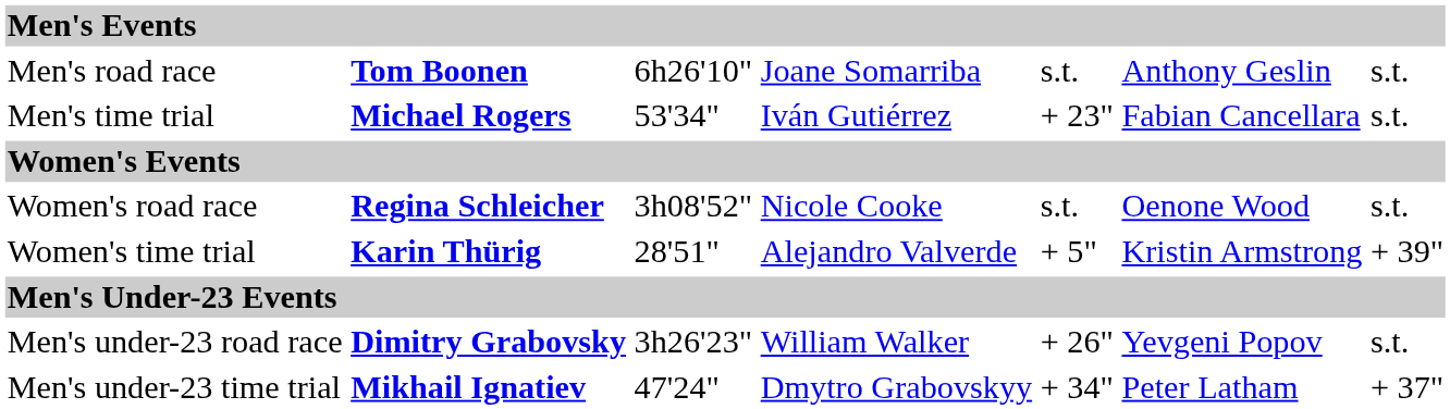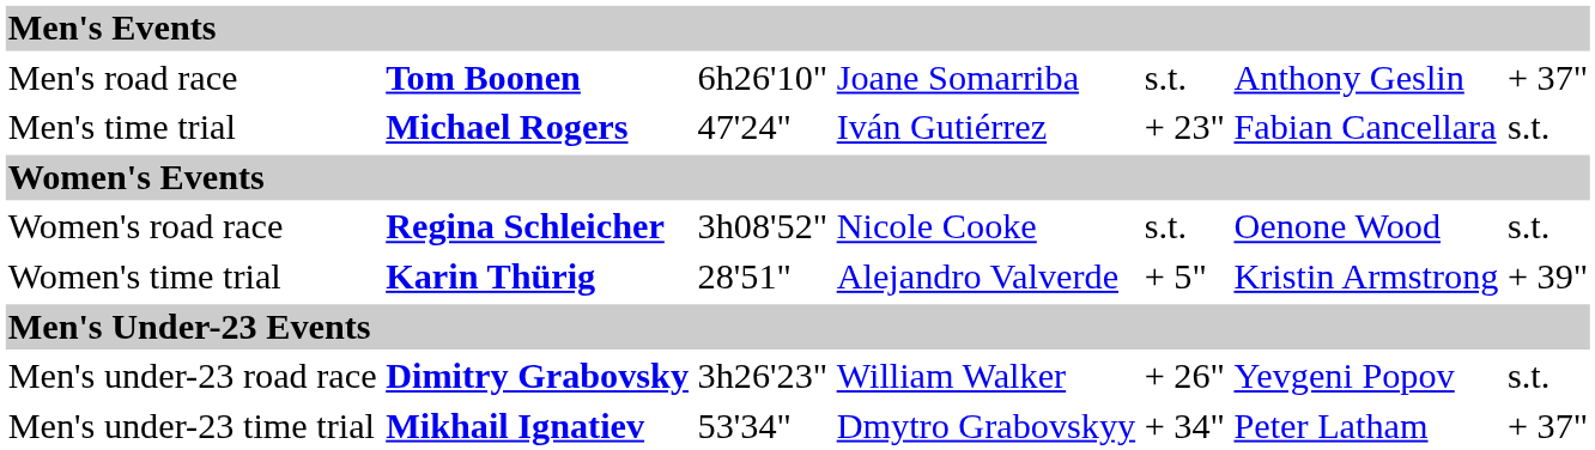Men's road race | column 7: s.t. -> + 37"
Men's time trial | column 3: 53'34" -> 47'24"
Men's under-23 time trial | column 3: 47'24" -> 53'34"
